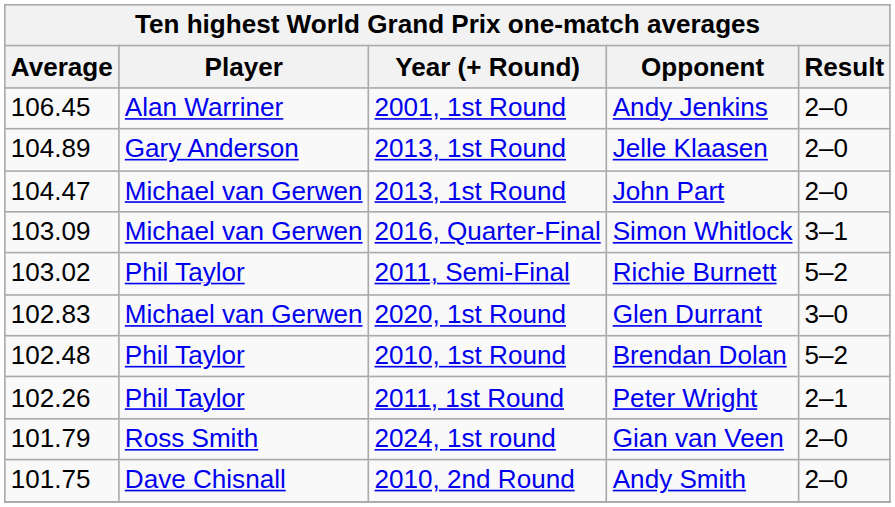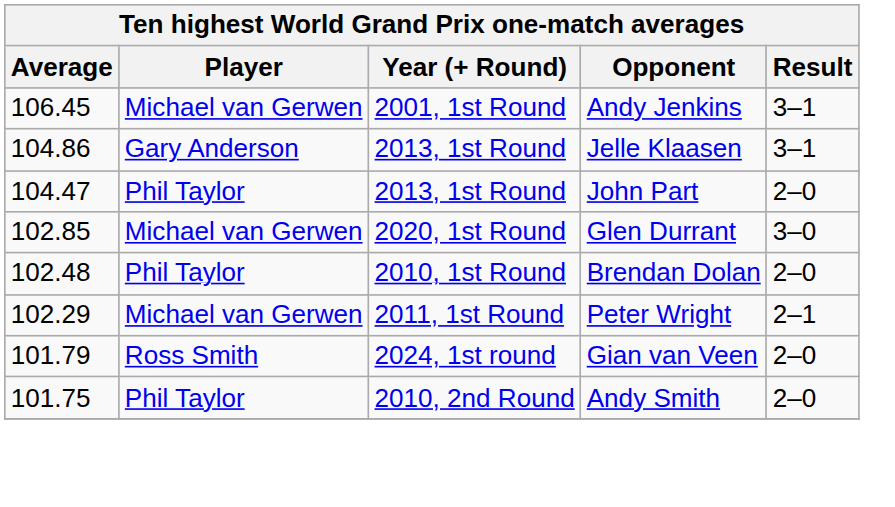Andy Jenkins | Player: Alan Warriner -> Michael van Gerwen
Andy Jenkins | Result: 2–0 -> 3–1
Jelle Klaasen | Average: 104.89 -> 104.86
Jelle Klaasen | Result: 2–0 -> 3–1
John Part | Player: Michael van Gerwen -> Phil Taylor
- row: 103.09 | Michael van Gerwen | 2016, Quarter-Final | Simon Whitlock | 3–1
- row: 103.02 | Phil Taylor | 2011, Semi-Final | Richie Burnett | 5–2
Glen Durrant | Average: 102.83 -> 102.85
Brendan Dolan | Result: 5–2 -> 2–0
Peter Wright | Average: 102.26 -> 102.29
Peter Wright | Player: Phil Taylor -> Michael van Gerwen
Andy Smith | Player: Dave Chisnall -> Phil Taylor
